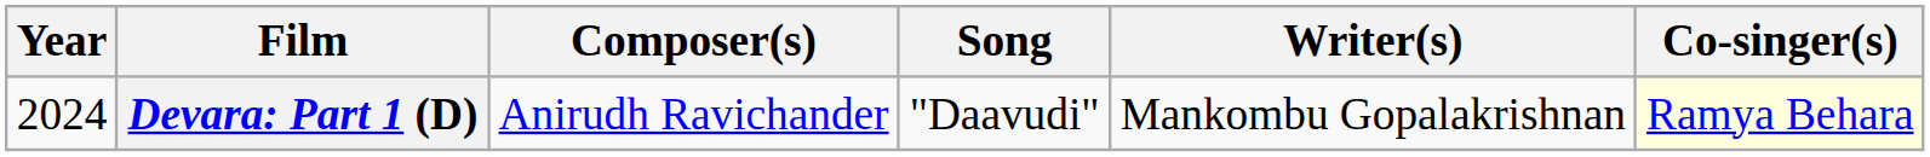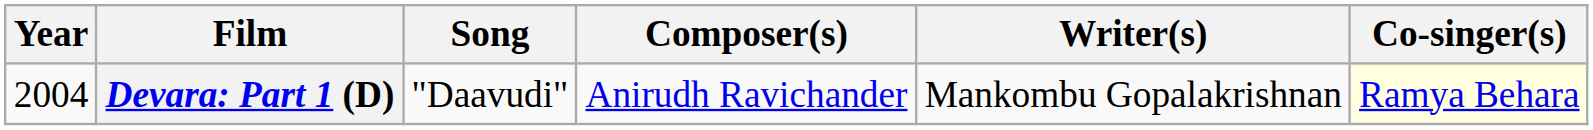columns swapped: Song <-> Composer(s)
Devara: Part 1 (D) | Year: 2024 -> 2004
